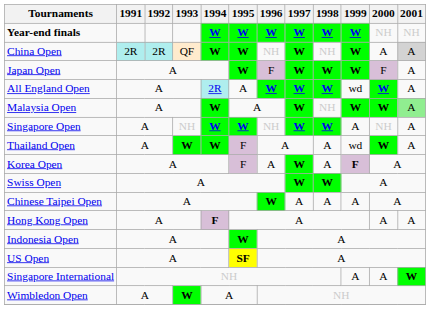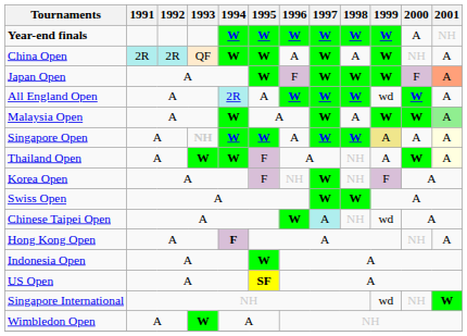Year-end finals | 2000: NH -> A
China Open | 1996: NH -> A
China Open | 1998: NH -> A
China Open | 2000: A -> NH
China Open | 2001: lightgrey background -> no background
Japan Open | 2001: no background -> lightsalmon background
Malaysia Open | 1998: NH -> A
Singapore Open | 1993: normal -> bold
Singapore Open | 1996: NH -> A
Singapore Open | 1999: no background -> khaki background
Singapore Open | 2000: NH -> A
Singapore Open | 2001: no background -> lightyellow background
Thailand Open | 1998: A -> NH
Thailand Open | 1999: wd -> A
Thailand Open | 2001: no background -> lightyellow background
Korea Open | 1996: A -> NH
Korea Open | 1998: A -> NH
Korea Open | 1999: bold -> normal
Chinese Taipei Open | 1997: no background -> paleturquoise background
Chinese Taipei Open | 1998: A -> NH
Chinese Taipei Open | 1999: A -> wd
Hong Kong Open | 2000: A -> NH
Singapore International | 1999: A -> wd
Singapore International | 2000: A -> NH
